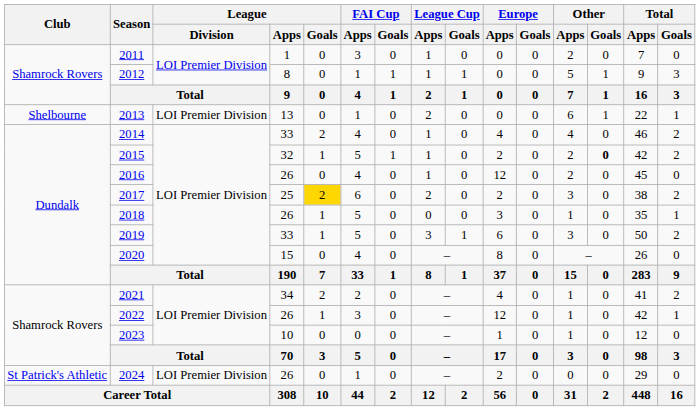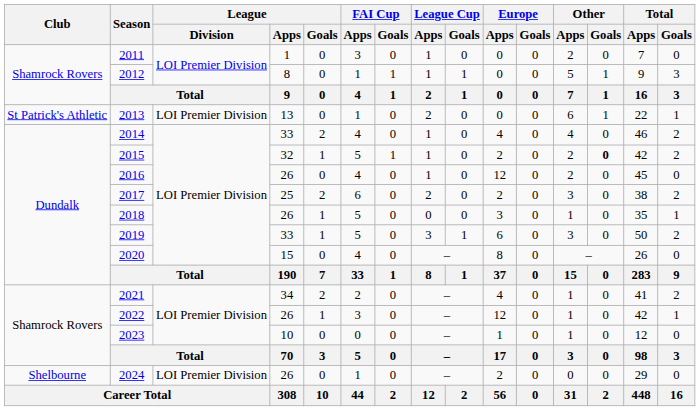2013 | Club: Shelbourne -> St Patrick's Athletic
2017 | League / Goals: gold background -> no background
2024 | Club: St Patrick's Athletic -> Shelbourne
